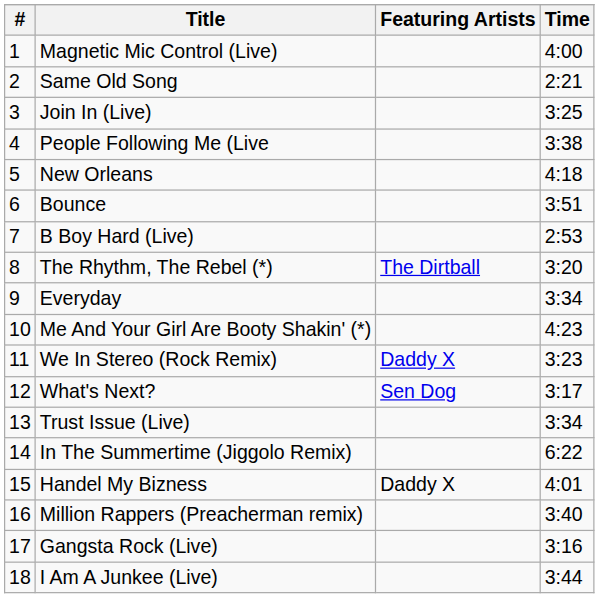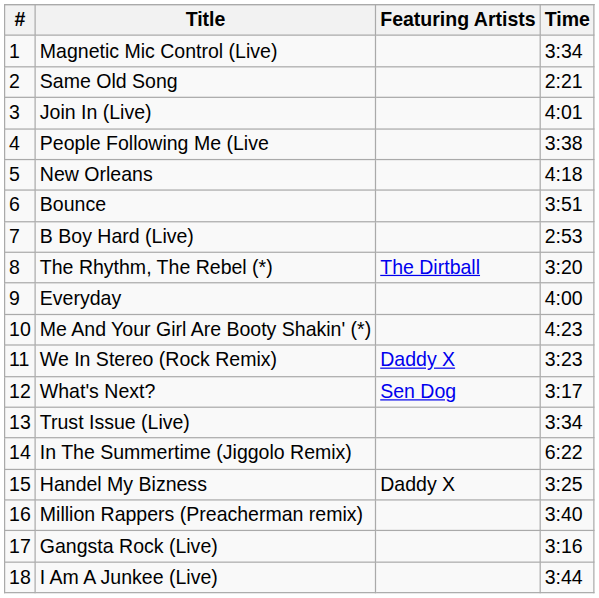Magnetic Mic Control (Live) | Time: 4:00 -> 3:34
Join In (Live) | Time: 3:25 -> 4:01
Everyday | Time: 3:34 -> 4:00
Handel My Bizness | Time: 4:01 -> 3:25
